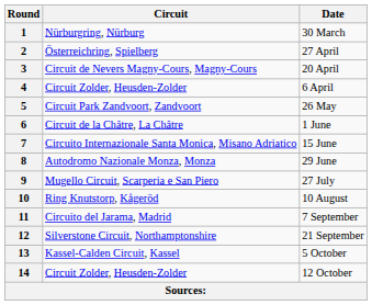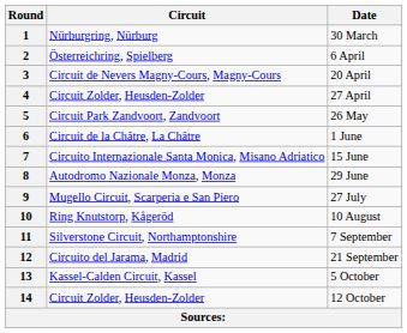2 | Date: 27 April -> 6 April
4 | Date: 6 April -> 27 April
11 | Circuit: Circuito del Jarama, Madrid -> Silverstone Circuit, Northamptonshire
12 | Circuit: Silverstone Circuit, Northamptonshire -> Circuito del Jarama, Madrid
